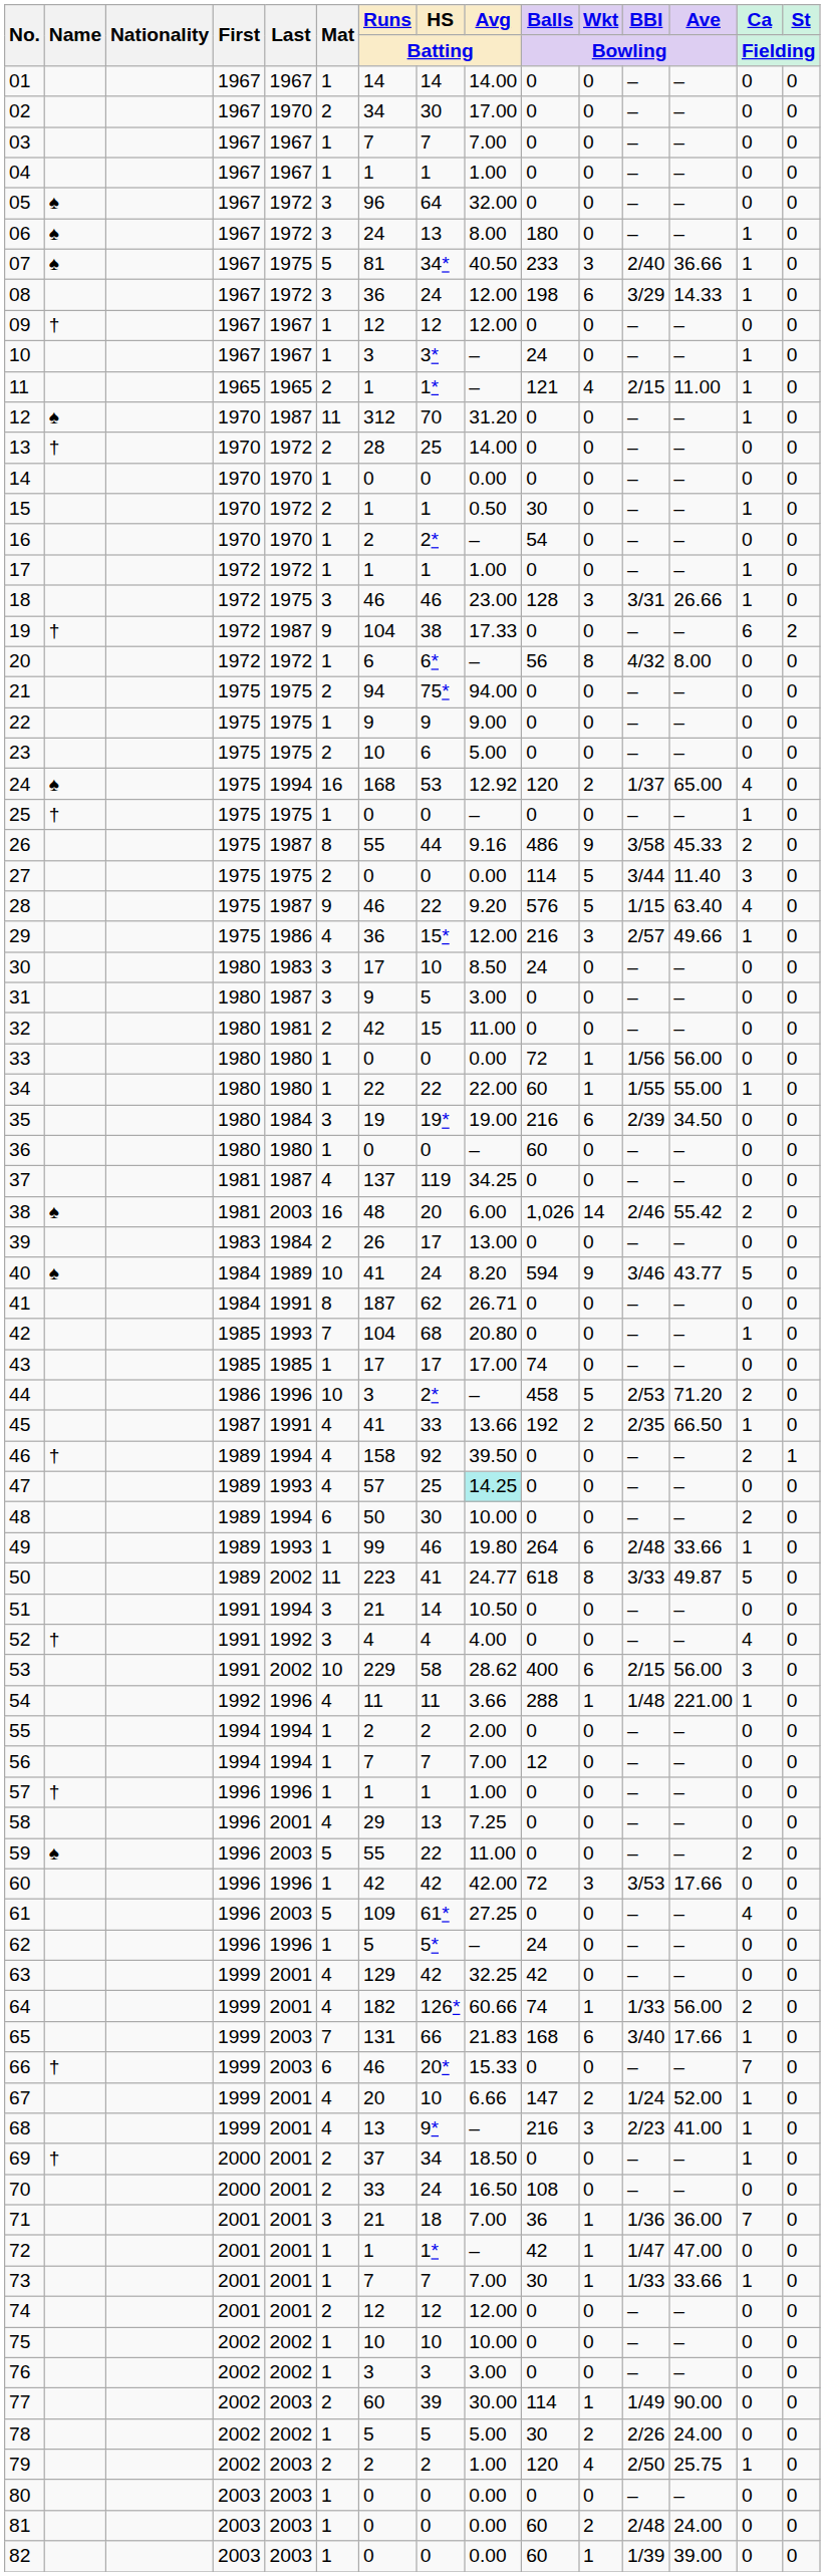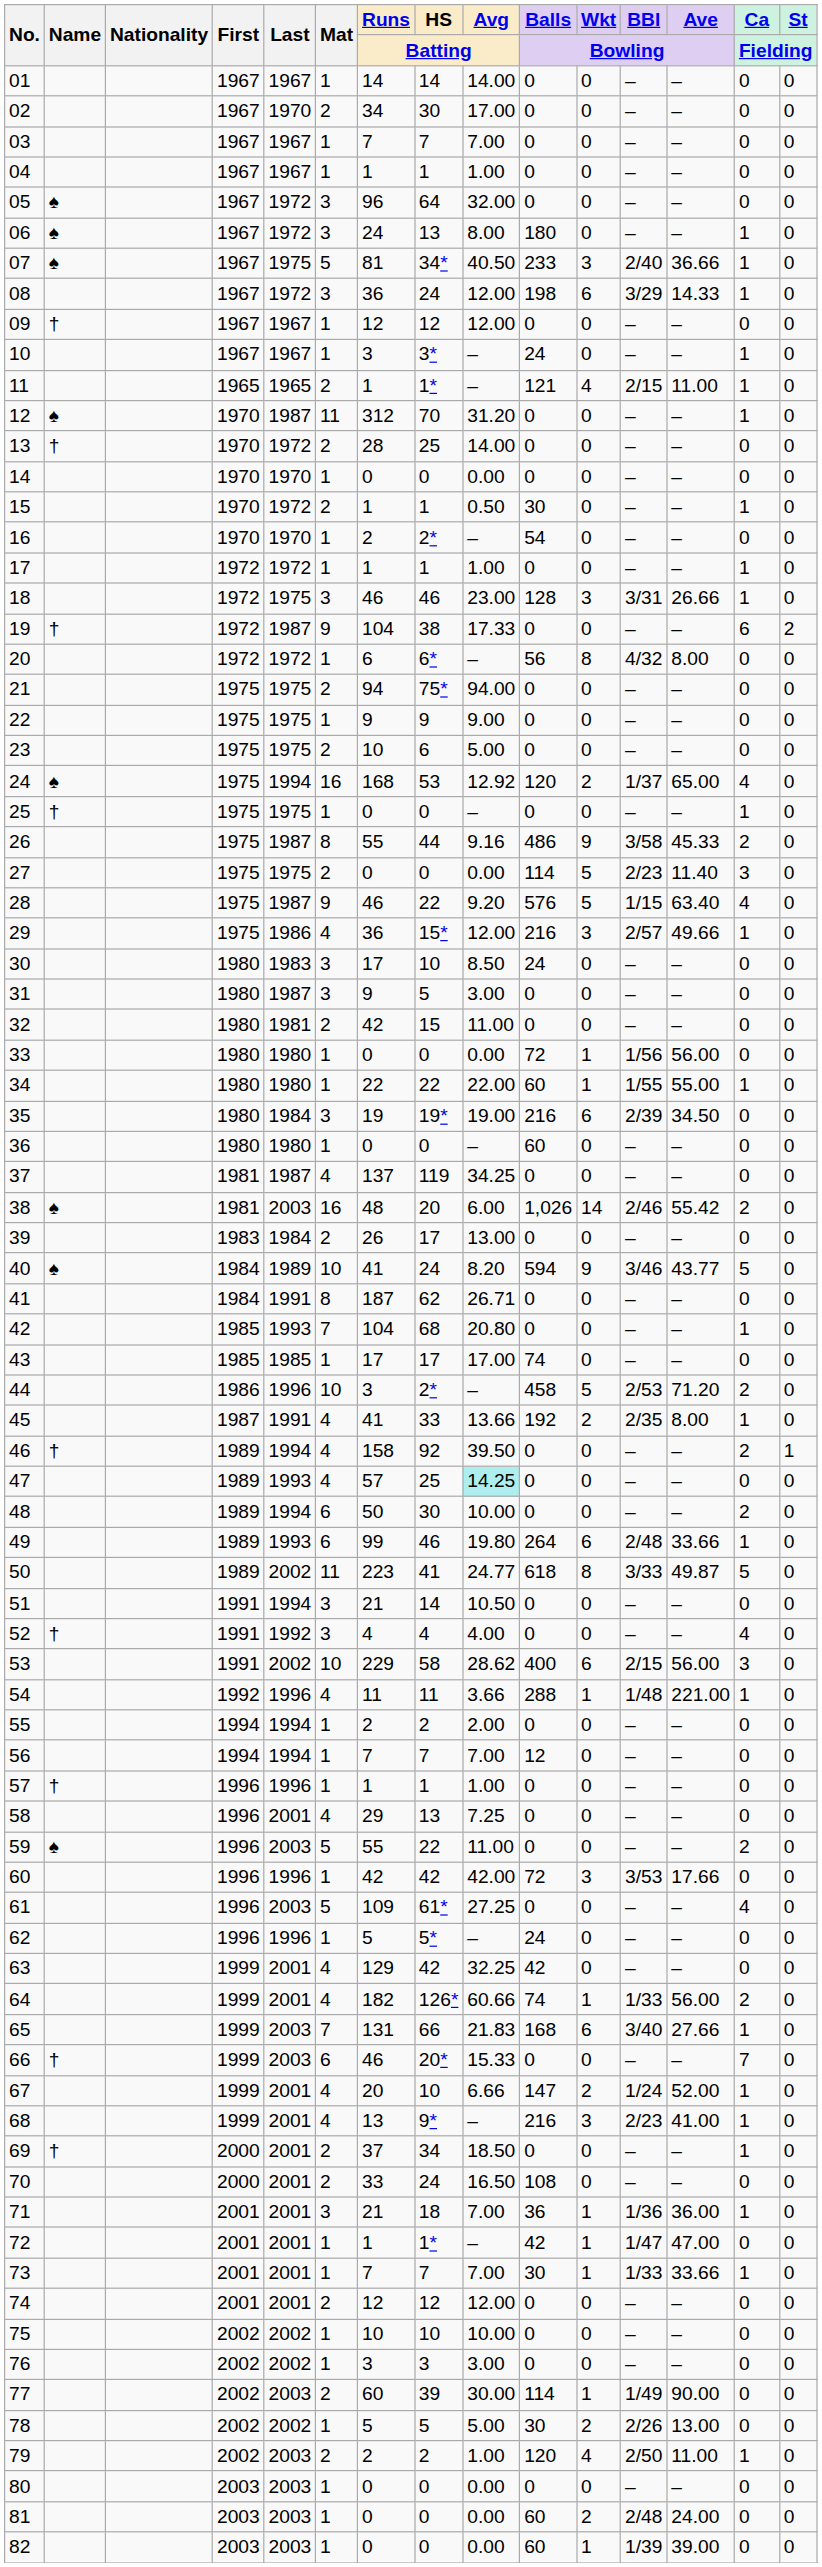27 | BBI / Bowling: 3/44 -> 2/23
45 | Ave / Bowling: 66.50 -> 8.00
49 | Mat: 1 -> 6
65 | Ave / Bowling: 17.66 -> 27.66
71 | Ca / Fielding: 7 -> 1
78 | Ave / Bowling: 24.00 -> 13.00
79 | Ave / Bowling: 25.75 -> 11.00
